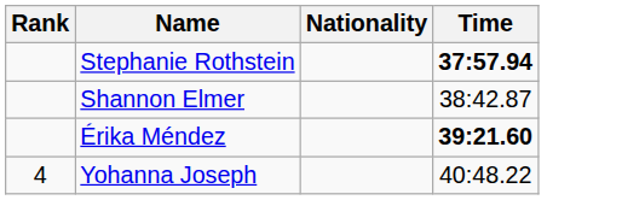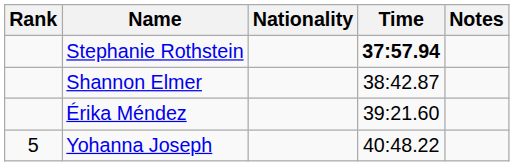+ column: Notes
Érika Méndez | Time: bold -> normal
Yohanna Joseph | Rank: 4 -> 5
